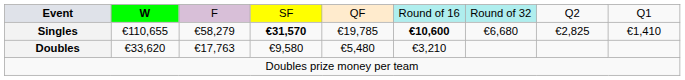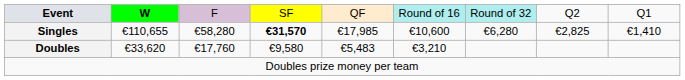Singles | column 3: €58,279 -> €58,280
Singles | column 5: €19,785 -> €17,985
Singles | column 6: bold -> normal
Singles | column 7: €6,680 -> €6,280
Doubles | column 3: €17,763 -> €17,760
Doubles | column 5: €5,480 -> €5,483
